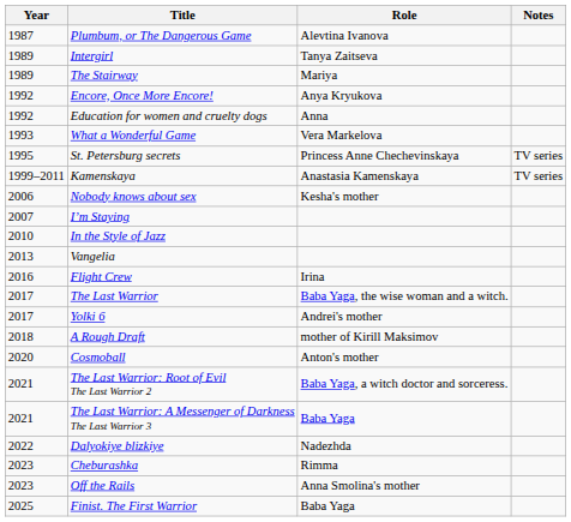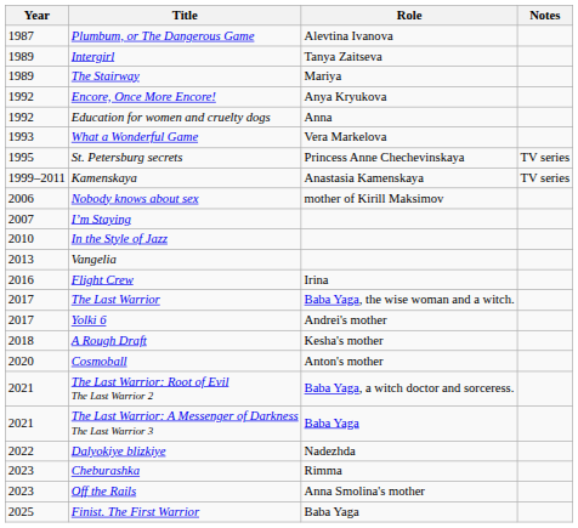Nobody knows about sex | Role: Kesha's mother -> mother of Kirill Maksimov
A Rough Draft | Role: mother of Kirill Maksimov -> Kesha's mother
